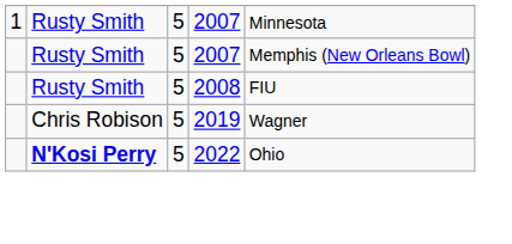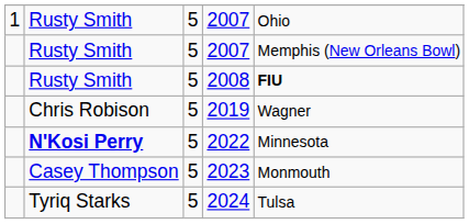1 / 2007 | column 5: Minnesota -> Ohio
2008 | column 5: normal -> bold
2022 | column 5: Ohio -> Minnesota
+ row: Casey Thompson | 5 | 2023 | Monmouth
+ row: Tyriq Starks | 5 | 2024 | Tulsa
